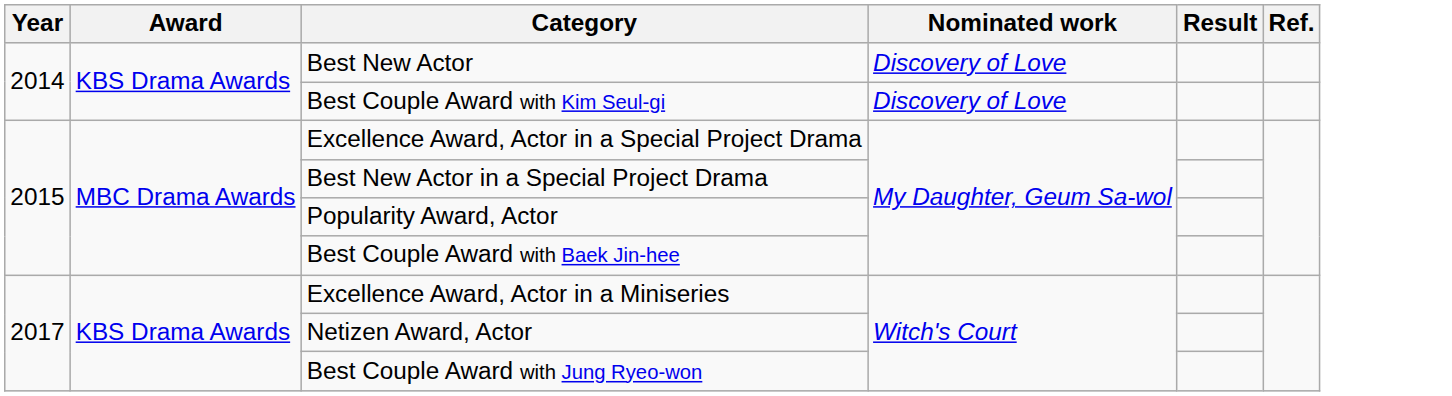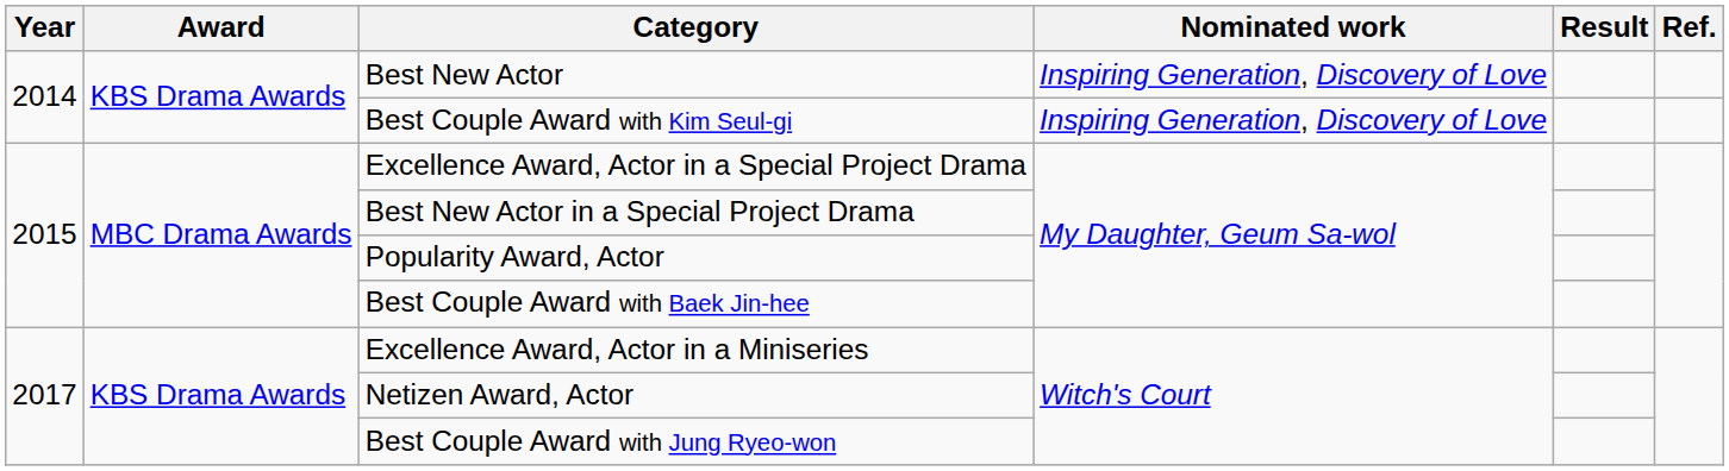Best New Actor | Nominated work: Discovery of Love -> Inspiring Generation, Discovery of Love
Best Couple Award with Kim Seul-gi | Nominated work: Discovery of Love -> Inspiring Generation, Discovery of Love
